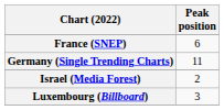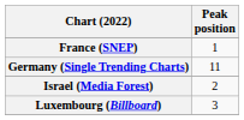France (SNEP) | Peak position: 6 -> 1
